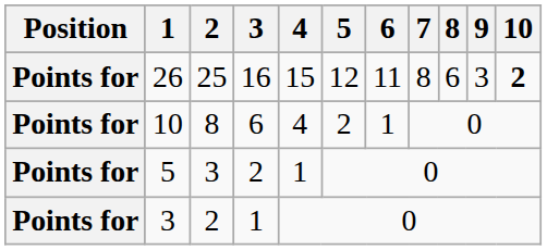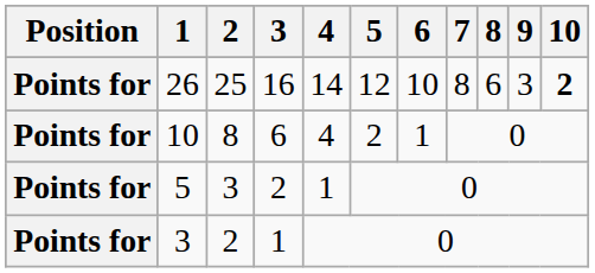26 | 4: 15 -> 14
26 | 6: 11 -> 10
